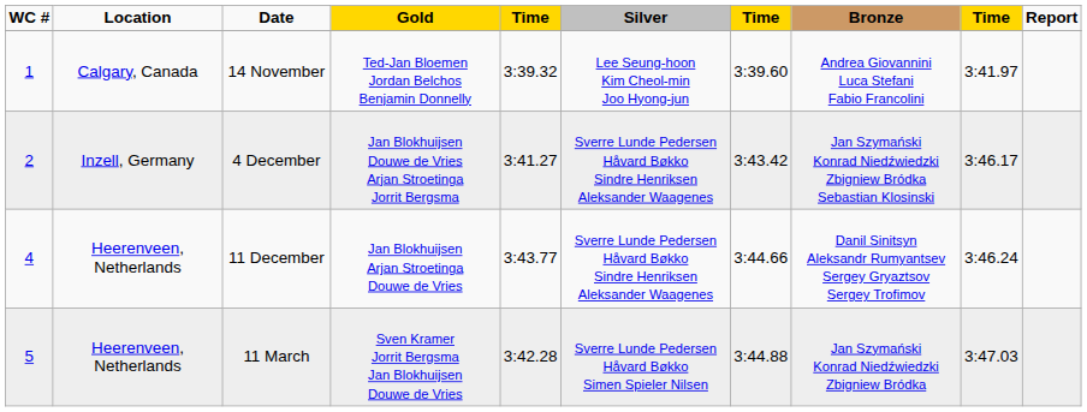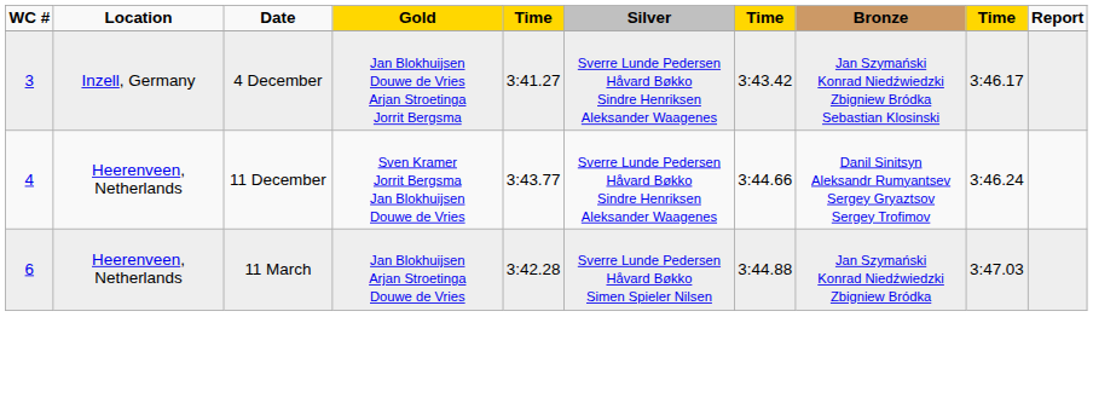- row: 1 | Calgary, Canada | 14 November | Ted-Jan Bloemen Jordan Belchos Benjamin Donnelly | 3:39.32 | Lee Seung-hoon Kim Cheol-min Joo Hyong-jun | 3:39.60 | Andrea Giovannini Luca Stefani Fabio Francolini | 3:41.97
4 December | WC #: 2 -> 3
11 December | Gold: Jan Blokhuijsen Arjan Stroetinga Douwe de Vries -> Sven Kramer Jorrit Bergsma Jan Blokhuijsen Douwe de Vries
11 March | WC #: 5 -> 6
11 March | Gold: Sven Kramer Jorrit Bergsma Jan Blokhuijsen Douwe de Vries -> Jan Blokhuijsen Arjan Stroetinga Douwe de Vries
